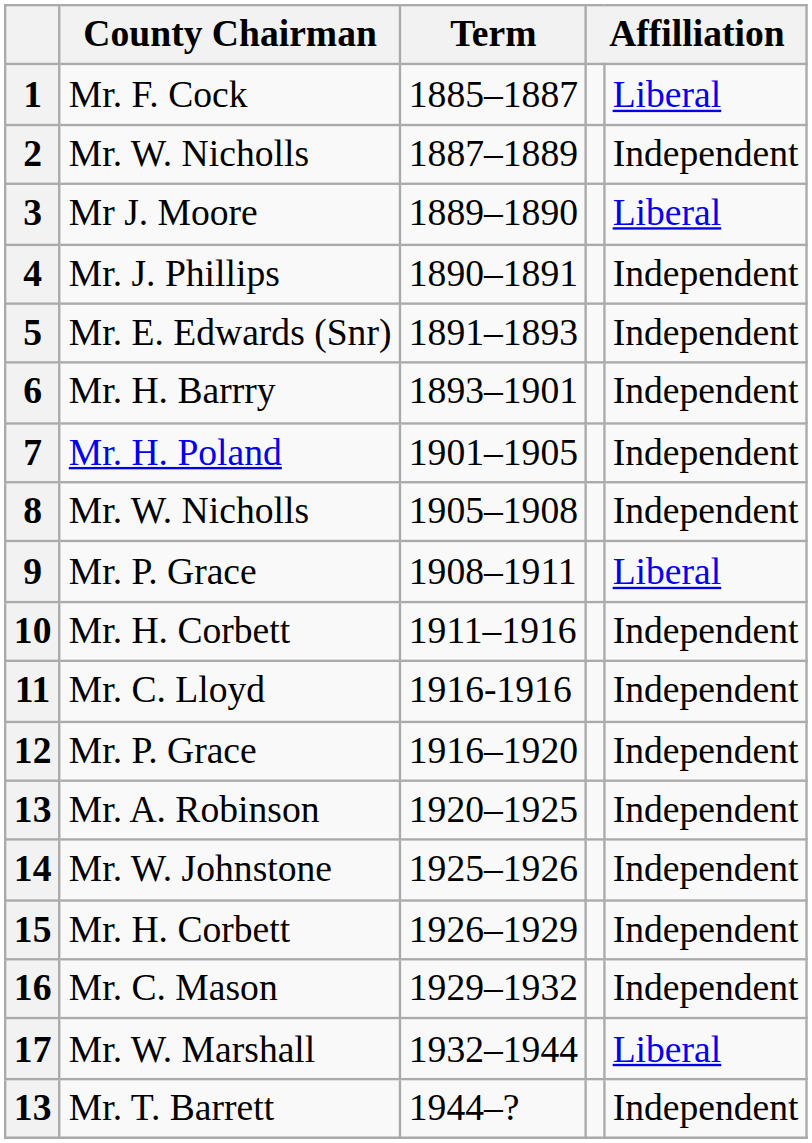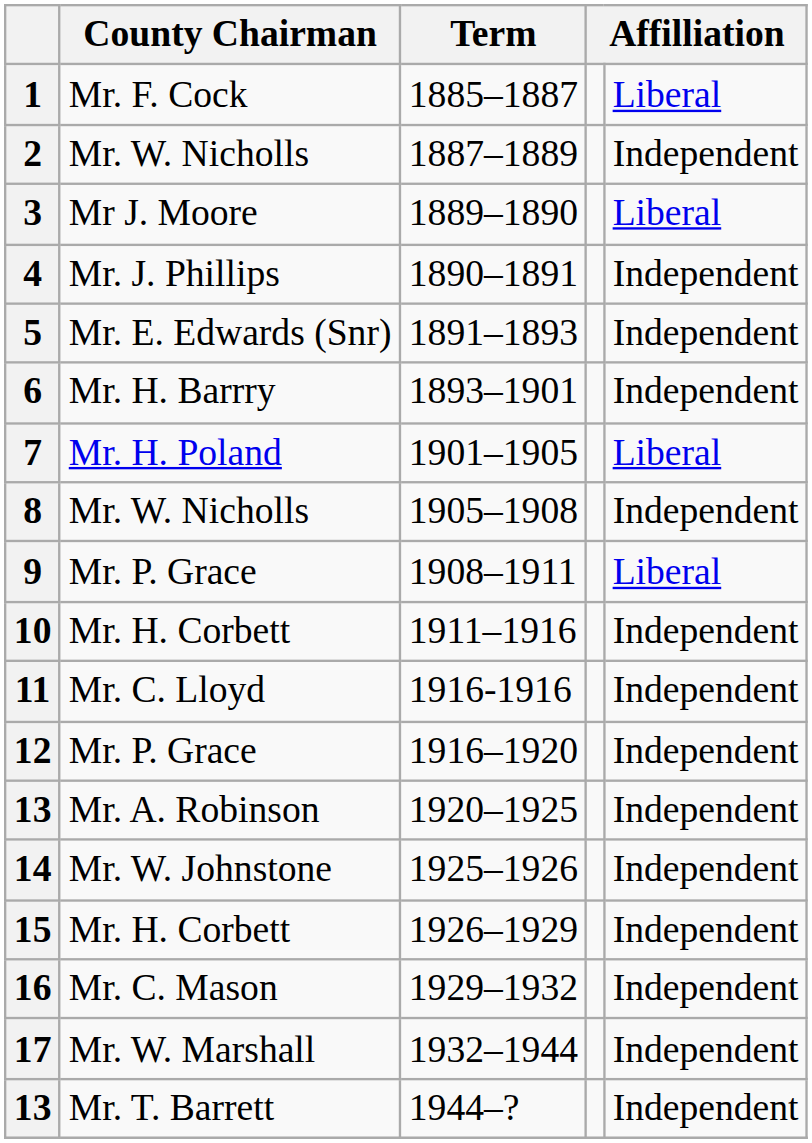7 | column 5: Independent -> Liberal
17 | column 5: Liberal -> Independent
